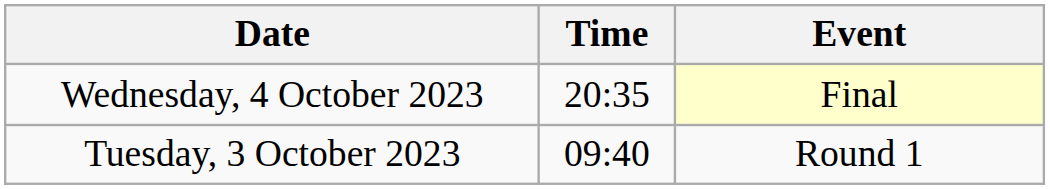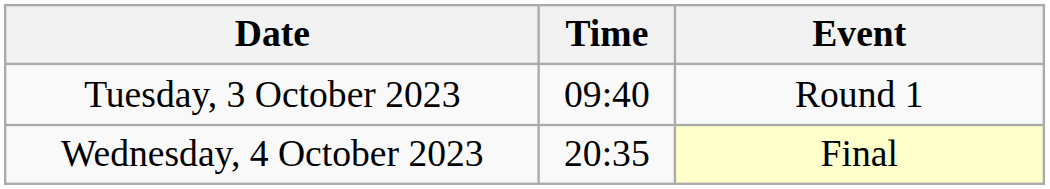rows swapped: Tuesday, 3 October 2023 <-> Wednesday, 4 October 2023
